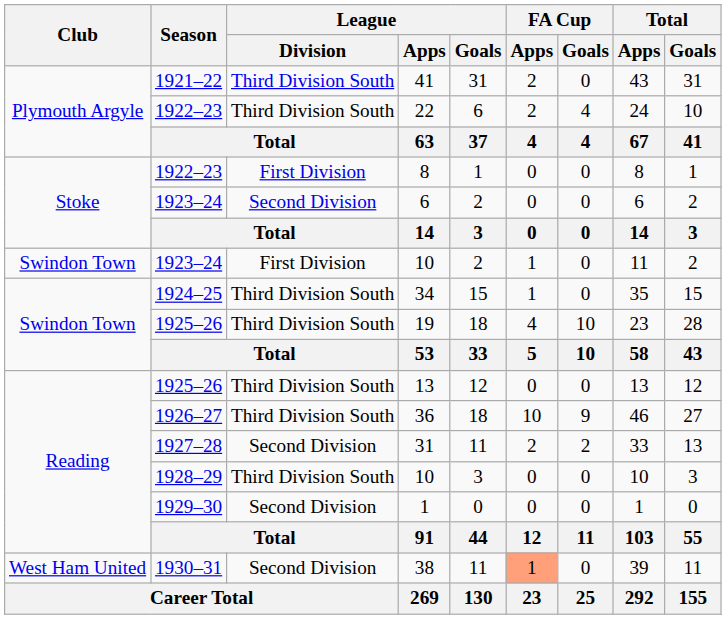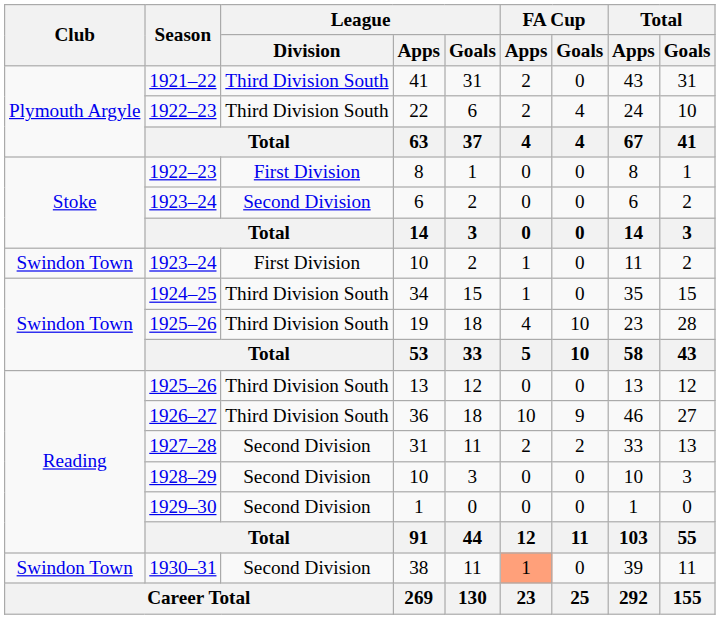1928–29 / 10 | League / Division: Third Division South -> Second Division
38 | Club: West Ham United -> Swindon Town
